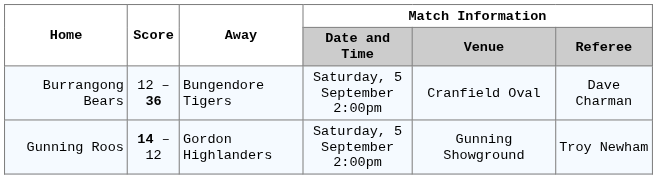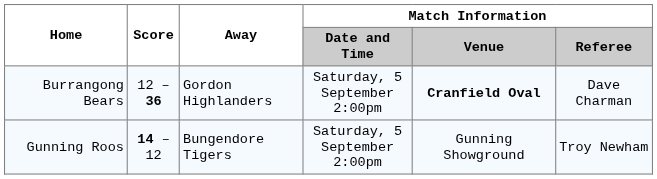Burrangong Bears | Away: Bungendore Tigers -> Gordon Highlanders
Burrangong Bears | Match Information / Venue: normal -> bold
Gunning Roos | Away: Gordon Highlanders -> Bungendore Tigers
